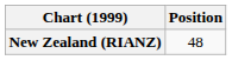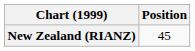New Zealand (RIANZ) | Position: 48 -> 45
